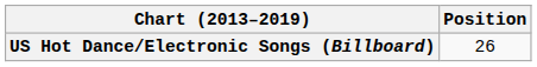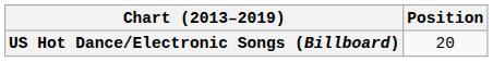US Hot Dance/Electronic Songs (Billboard) | Position: 26 -> 20
